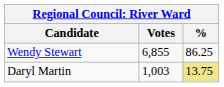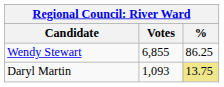Daryl Martin | Votes: 1,003 -> 1,093
